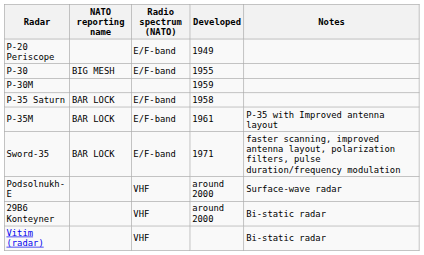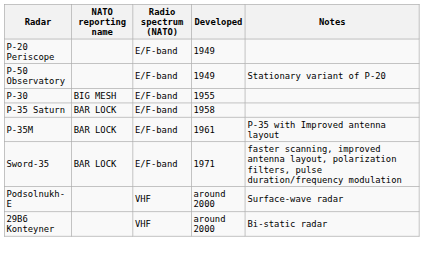+ row: P-50 Observatory | E/F-band | 1949 | Stationary variant of P-20
- row: P-30M | 1959
- row: Vitim (radar) | VHF | Bi-static radar
